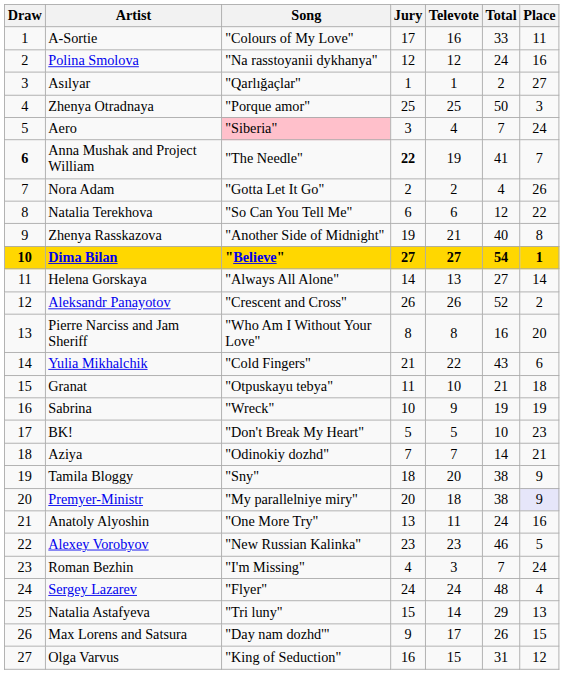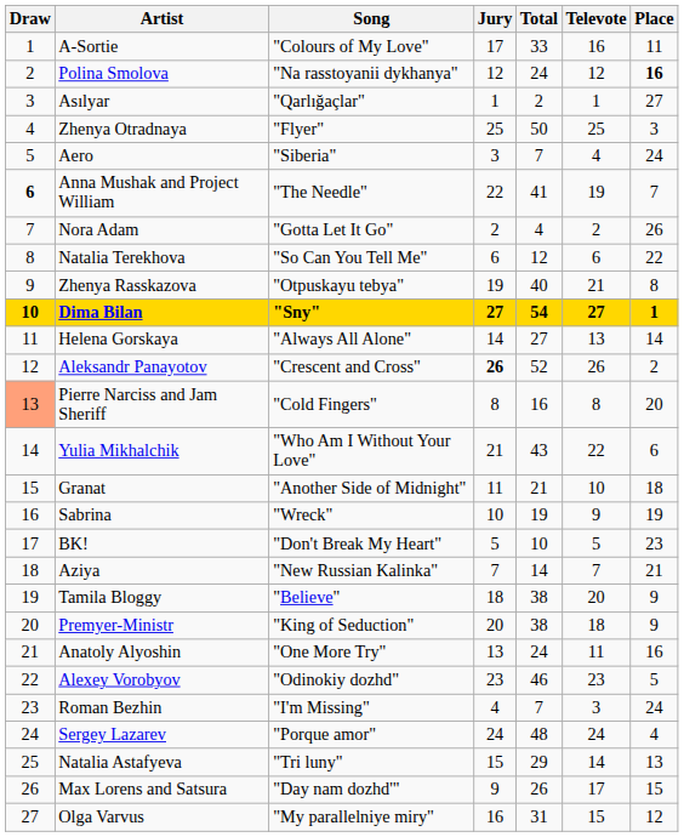columns swapped: Televote <-> Total
Polina Smolova | Place: normal -> bold
Zhenya Otradnaya | Song: "Porque amor" -> "Flyer"
Aero | Song: pink background -> no background
Anna Mushak and Project William | Jury: bold -> normal
Zhenya Rasskazova | Song: "Another Side of Midnight" -> "Otpuskayu tebya"
Dima Bilan | Song: "Believe" -> "Sny"
Aleksandr Panayotov | Jury: normal -> bold
Pierre Narciss and Jam Sheriff | Draw: no background -> lightsalmon background
Pierre Narciss and Jam Sheriff | Song: "Who Am I Without Your Love" -> "Cold Fingers"
Yulia Mikhalchik | Song: "Cold Fingers" -> "Who Am I Without Your Love"
Granat | Song: "Otpuskayu tebya" -> "Another Side of Midnight"
Aziya | Song: "Odinokiy dozhd" -> "New Russian Kalinka"
Tamila Bloggy | Song: "Sny" -> "Believe"
Premyer-Ministr | Song: "My parallelniye miry" -> "King of Seduction"
Premyer-Ministr | Place: lavender background -> no background
Alexey Vorobyov | Song: "New Russian Kalinka" -> "Odinokiy dozhd"
Sergey Lazarev | Song: "Flyer" -> "Porque amor"
Olga Varvus | Song: "King of Seduction" -> "My parallelniye miry"
